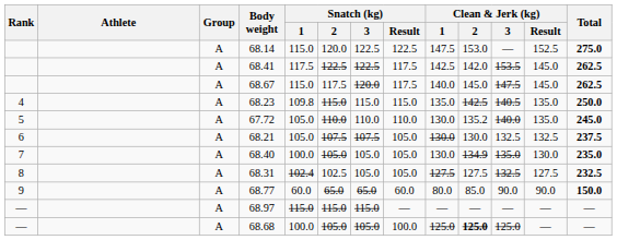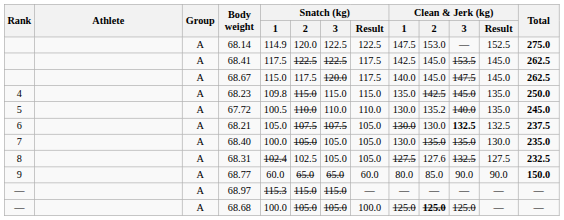68.14 | Snatch (kg) / 1: 115.0 -> 114.9
68.41 | Clean & Jerk (kg) / 2: 142.0 -> 145.0
68.23 | Clean & Jerk (kg) / 3: 140.5 -> 145.0
67.72 | Snatch (kg) / 1: 105.0 -> 100.5
68.21 | Clean & Jerk (kg) / 3: normal -> bold
68.40 | Clean & Jerk (kg) / 2: 134.9 -> 135.0
68.31 | Clean & Jerk (kg) / 2: 127.5 -> 127.6
68.97 | Snatch (kg) / 1: 115.0 -> 115.3
